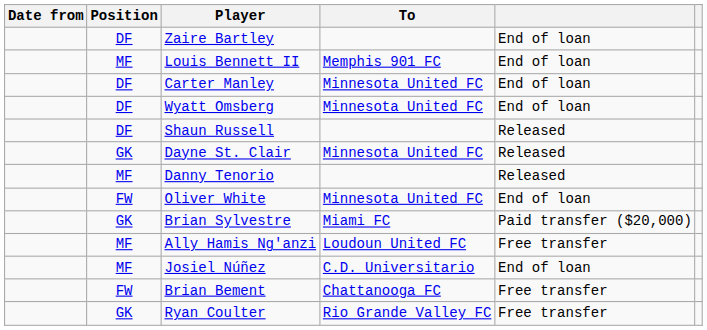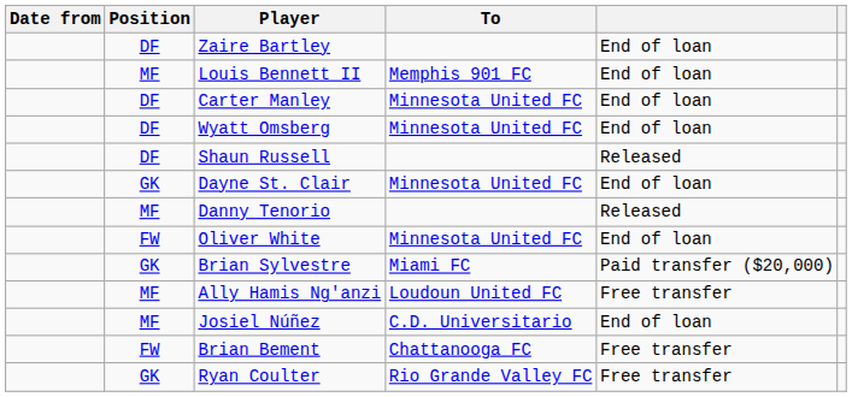Dayne St. Clair | column 5: Released -> End of loan
